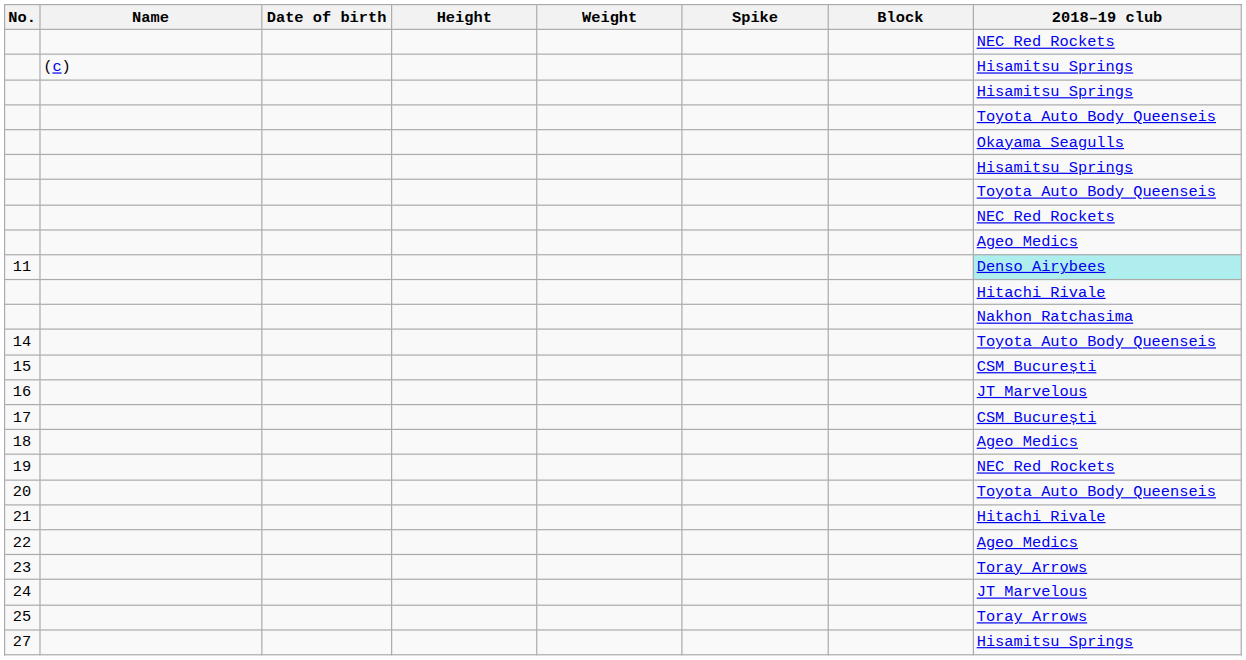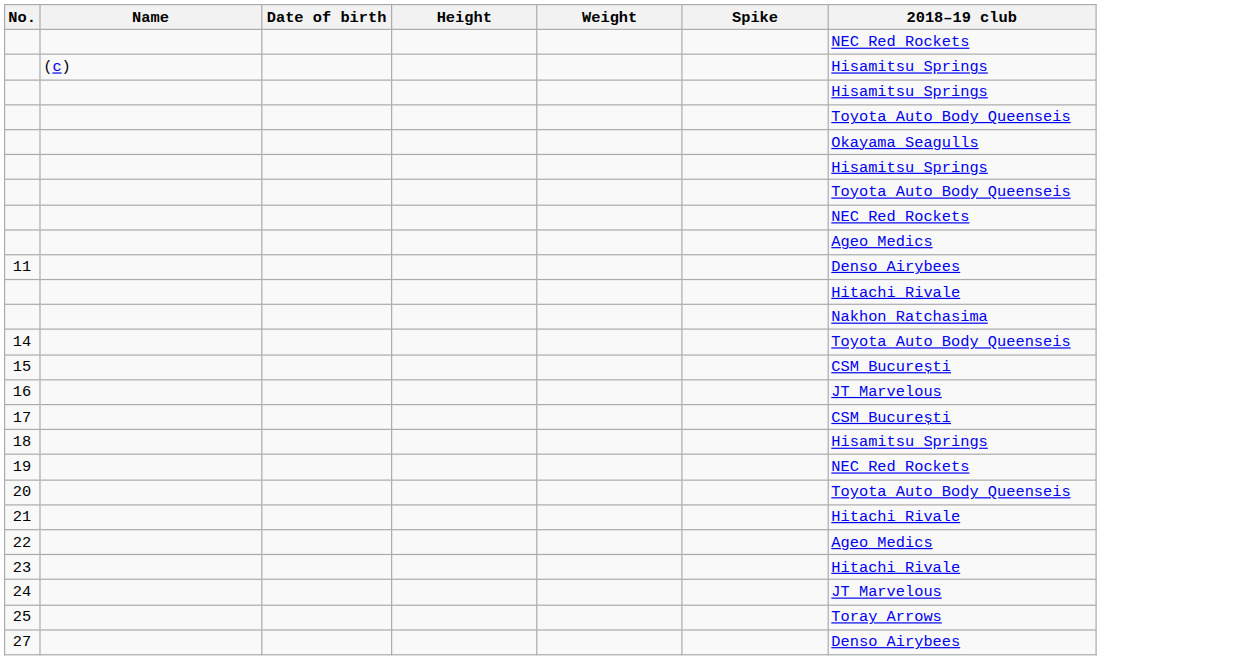- column: Block
11 | 2018–19 club: paleturquoise background -> no background
18 | 2018–19 club: Ageo Medics -> Hisamitsu Springs
23 | 2018–19 club: Toray Arrows -> Hitachi Rivale
27 | 2018–19 club: Hisamitsu Springs -> Denso Airybees
